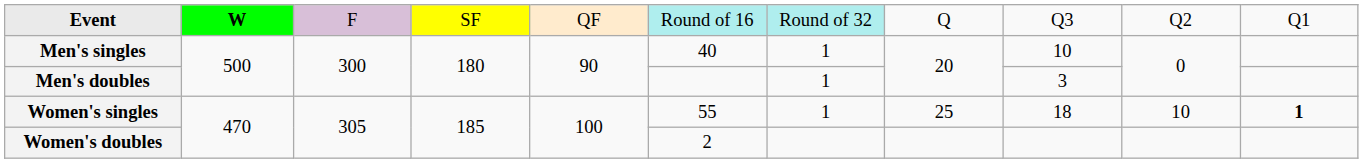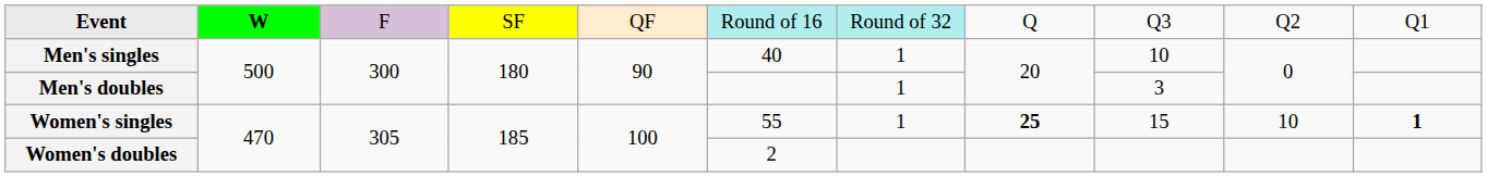Women's singles | column 8: normal -> bold
Women's singles | column 9: 18 -> 15
